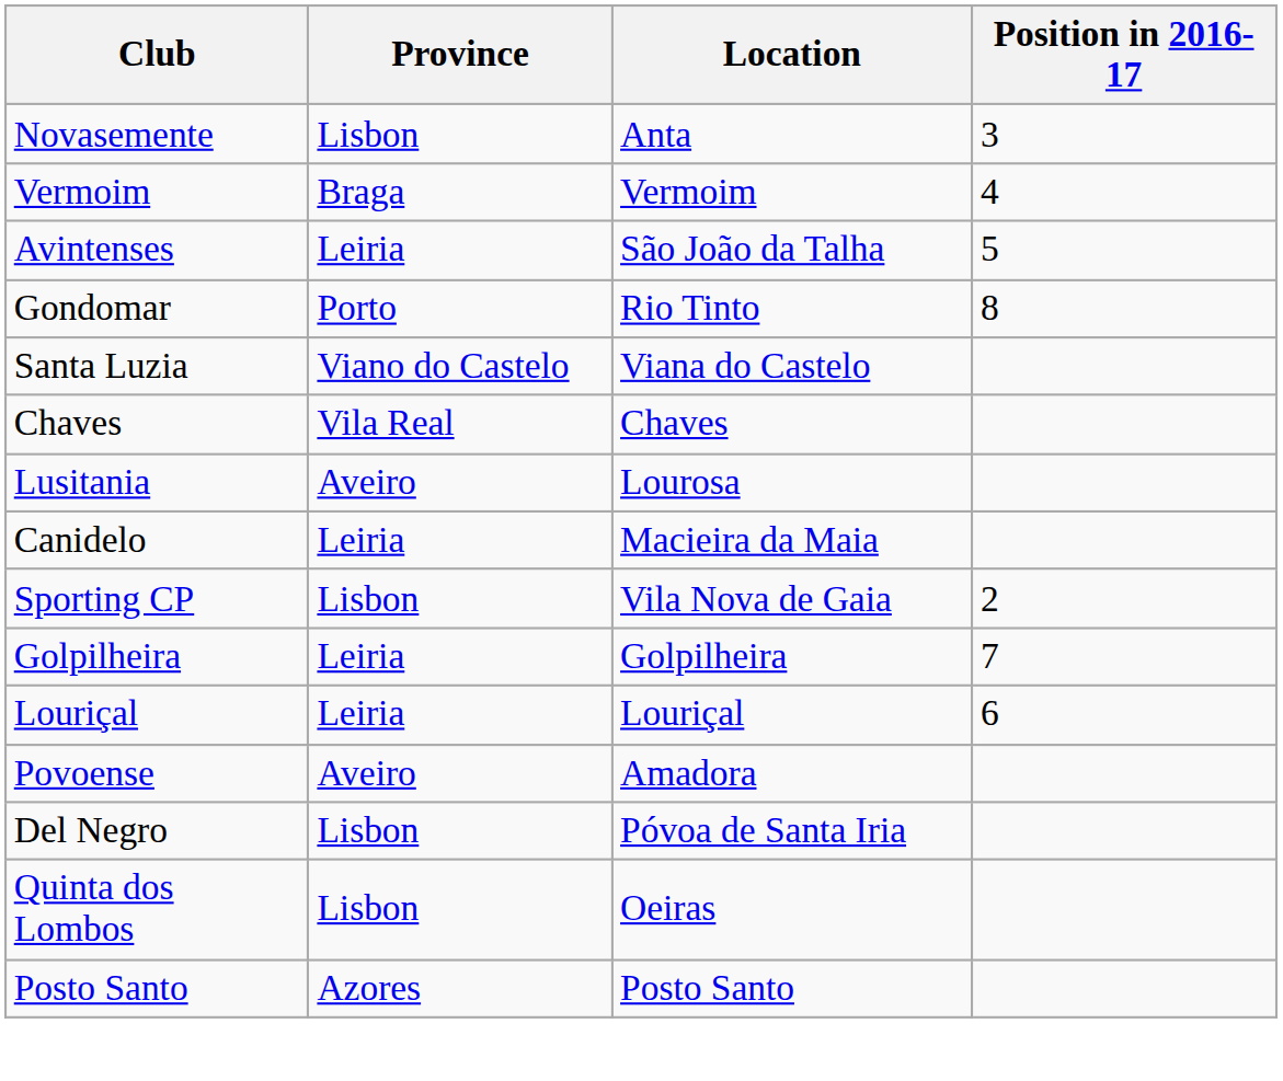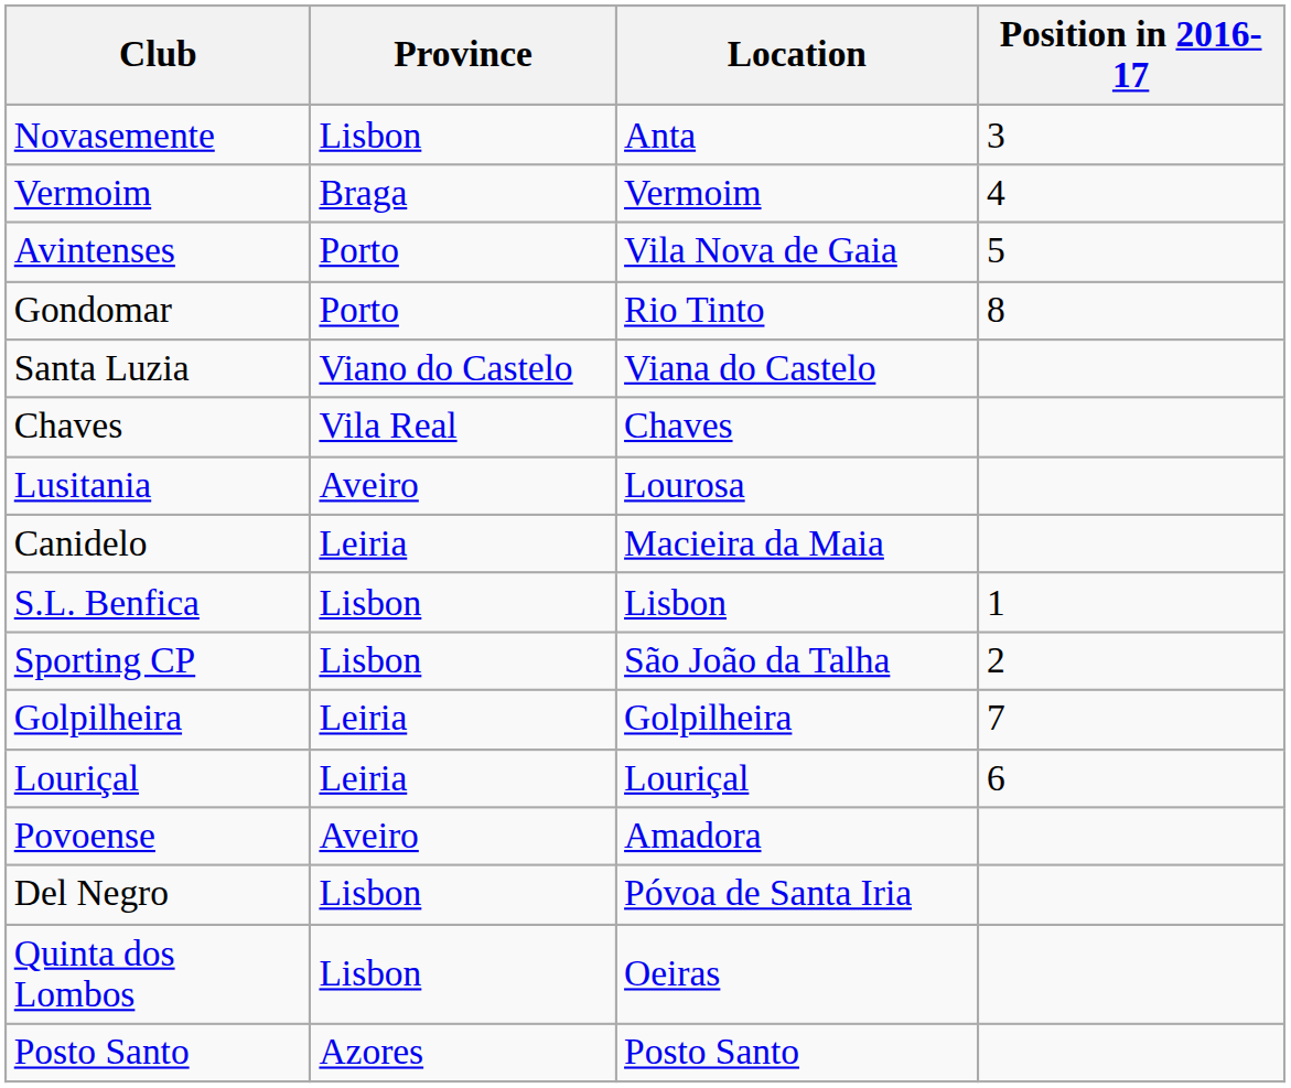Avintenses | Province: Leiria -> Porto
Avintenses | Location: São João da Talha -> Vila Nova de Gaia
+ row: S.L. Benfica | Lisbon | Lisbon | 1
Sporting CP | Location: Vila Nova de Gaia -> São João da Talha
